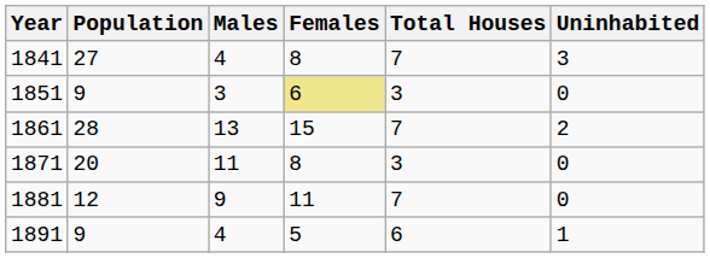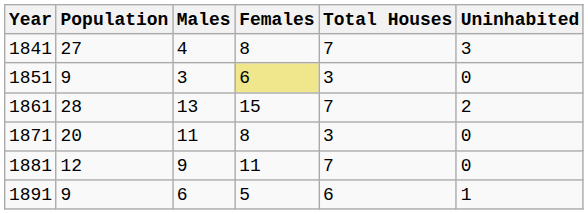1891 | Males: 4 -> 6
